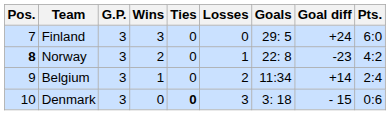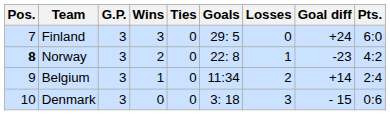columns swapped: Losses <-> Goals
Denmark | Ties: bold -> normal
